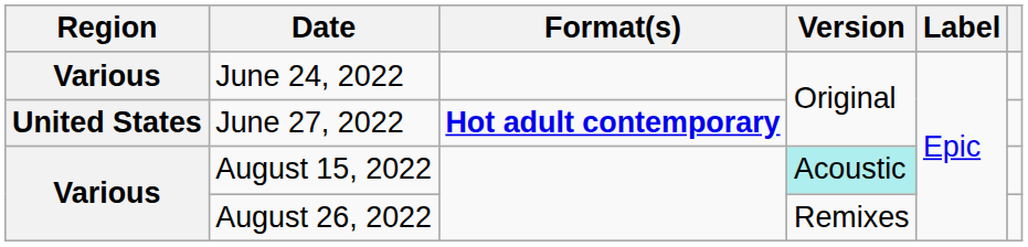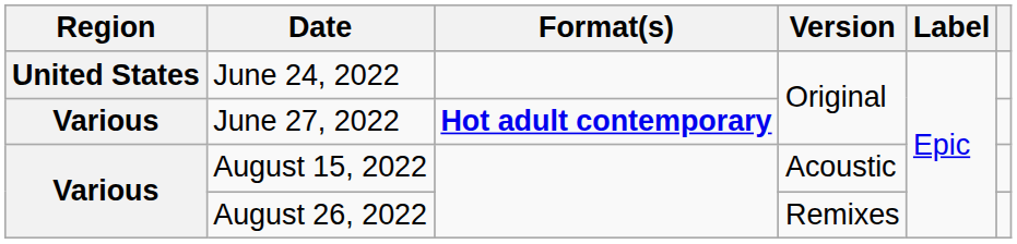June 24, 2022 | Region: Various -> United States
June 27, 2022 | Region: United States -> Various
August 15, 2022 | Version: paleturquoise background -> no background
